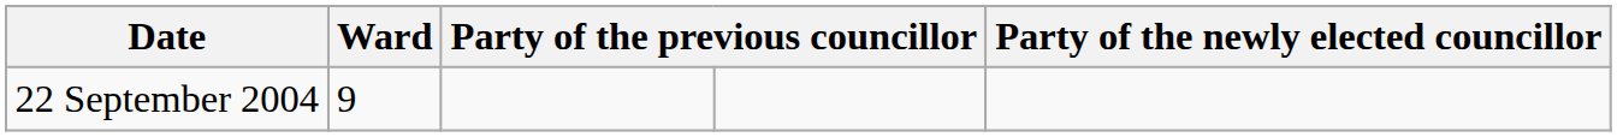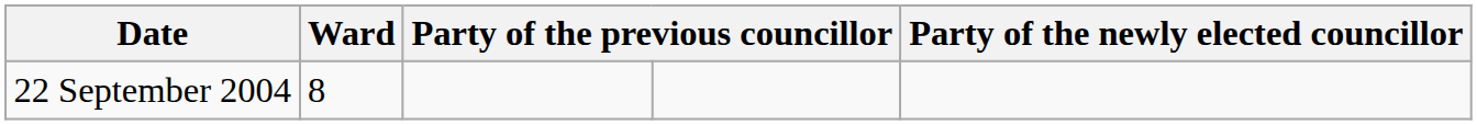22 September 2004 | Ward: 9 -> 8
